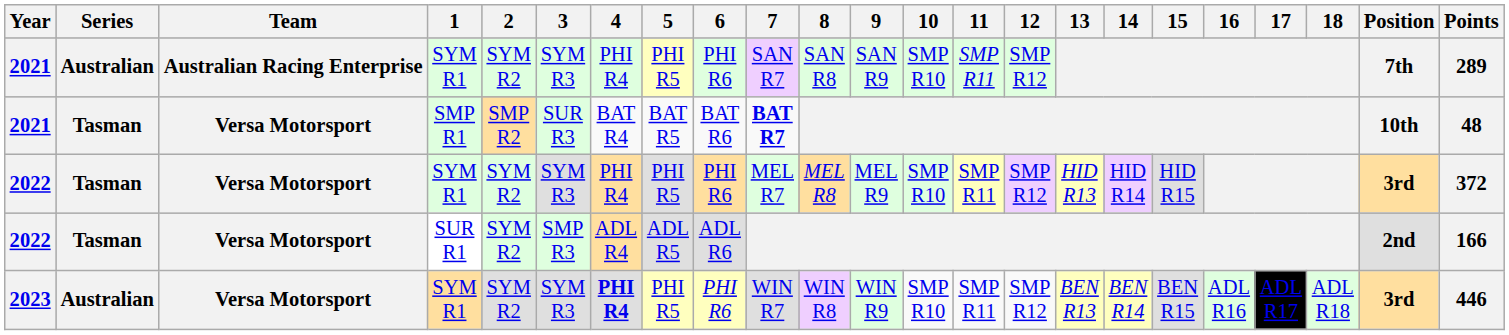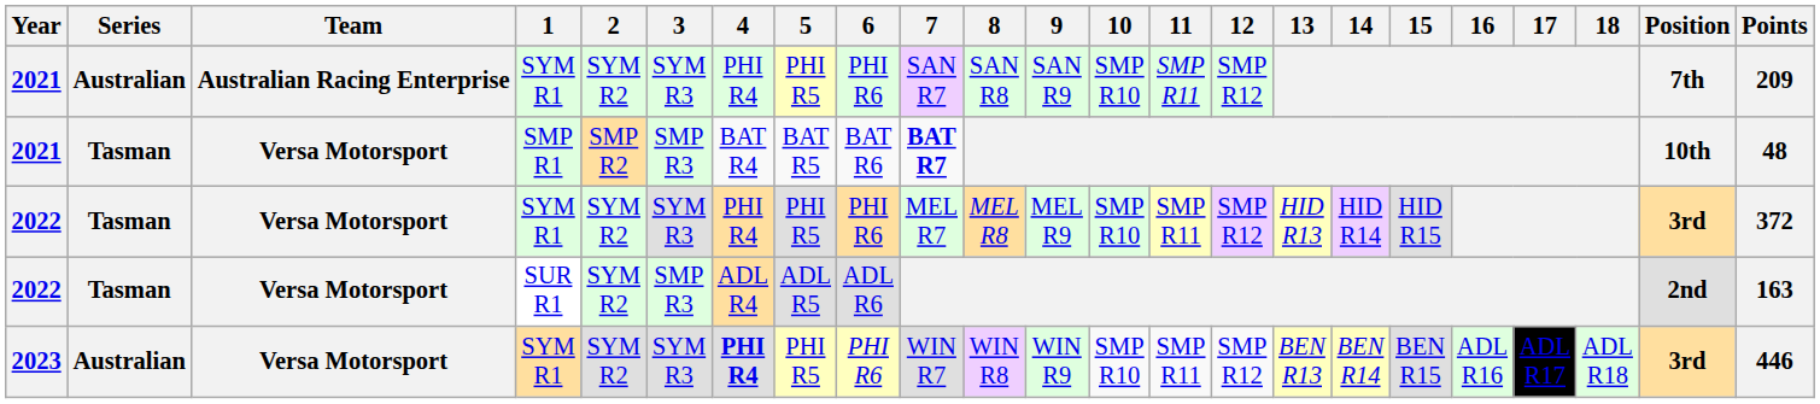2021 / SYM R1 | Points: 289 -> 209
2021 / SMP R1 | 3: SUR R3 -> SMP R3
2022 / SUR R1 | Points: 166 -> 163
